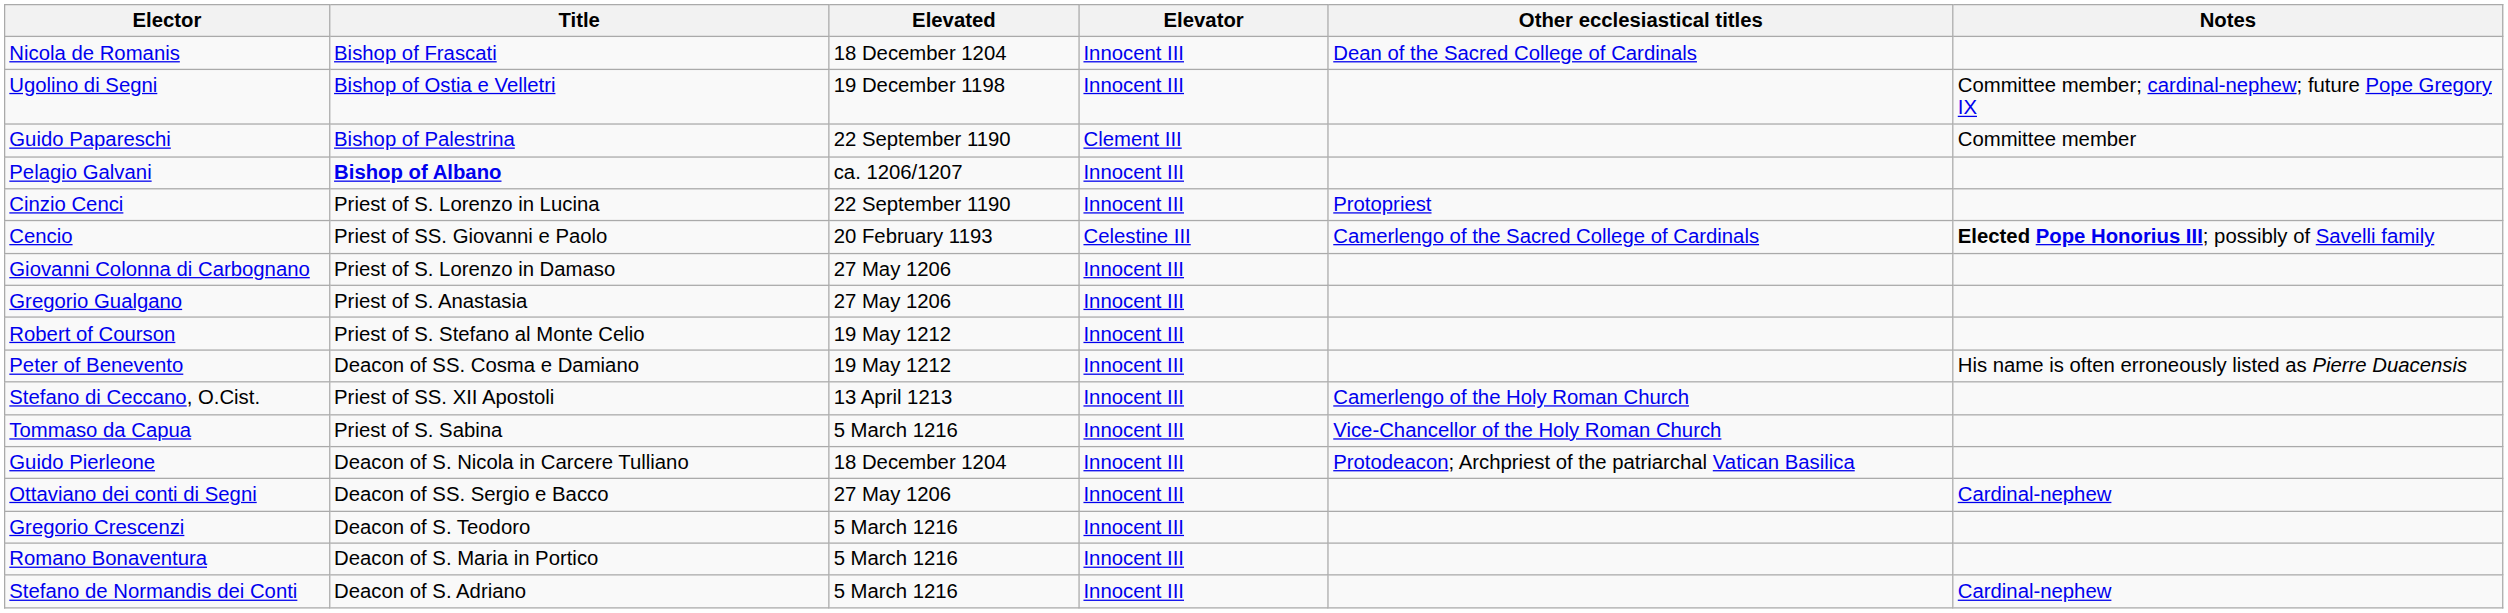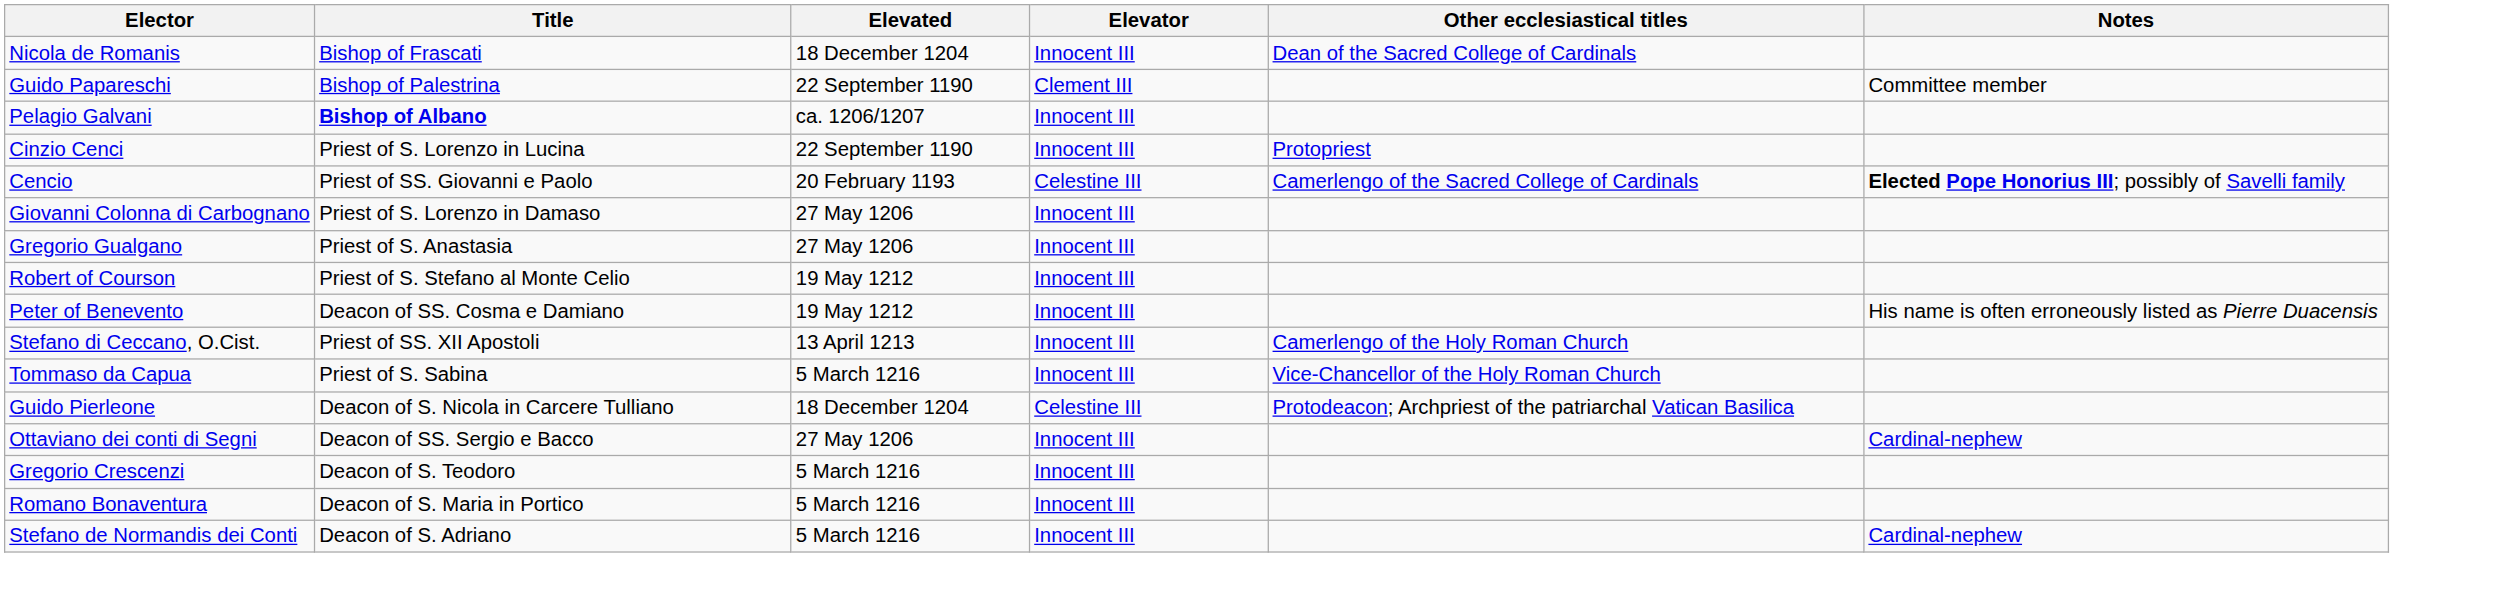- row: Ugolino di Segni | Bishop of Ostia e Velletri | 19 December 1198 | Innocent III | Committee member; cardinal-nephew; future Pope Gregory IX
Guido Pierleone | Elevator: Innocent III -> Celestine III
